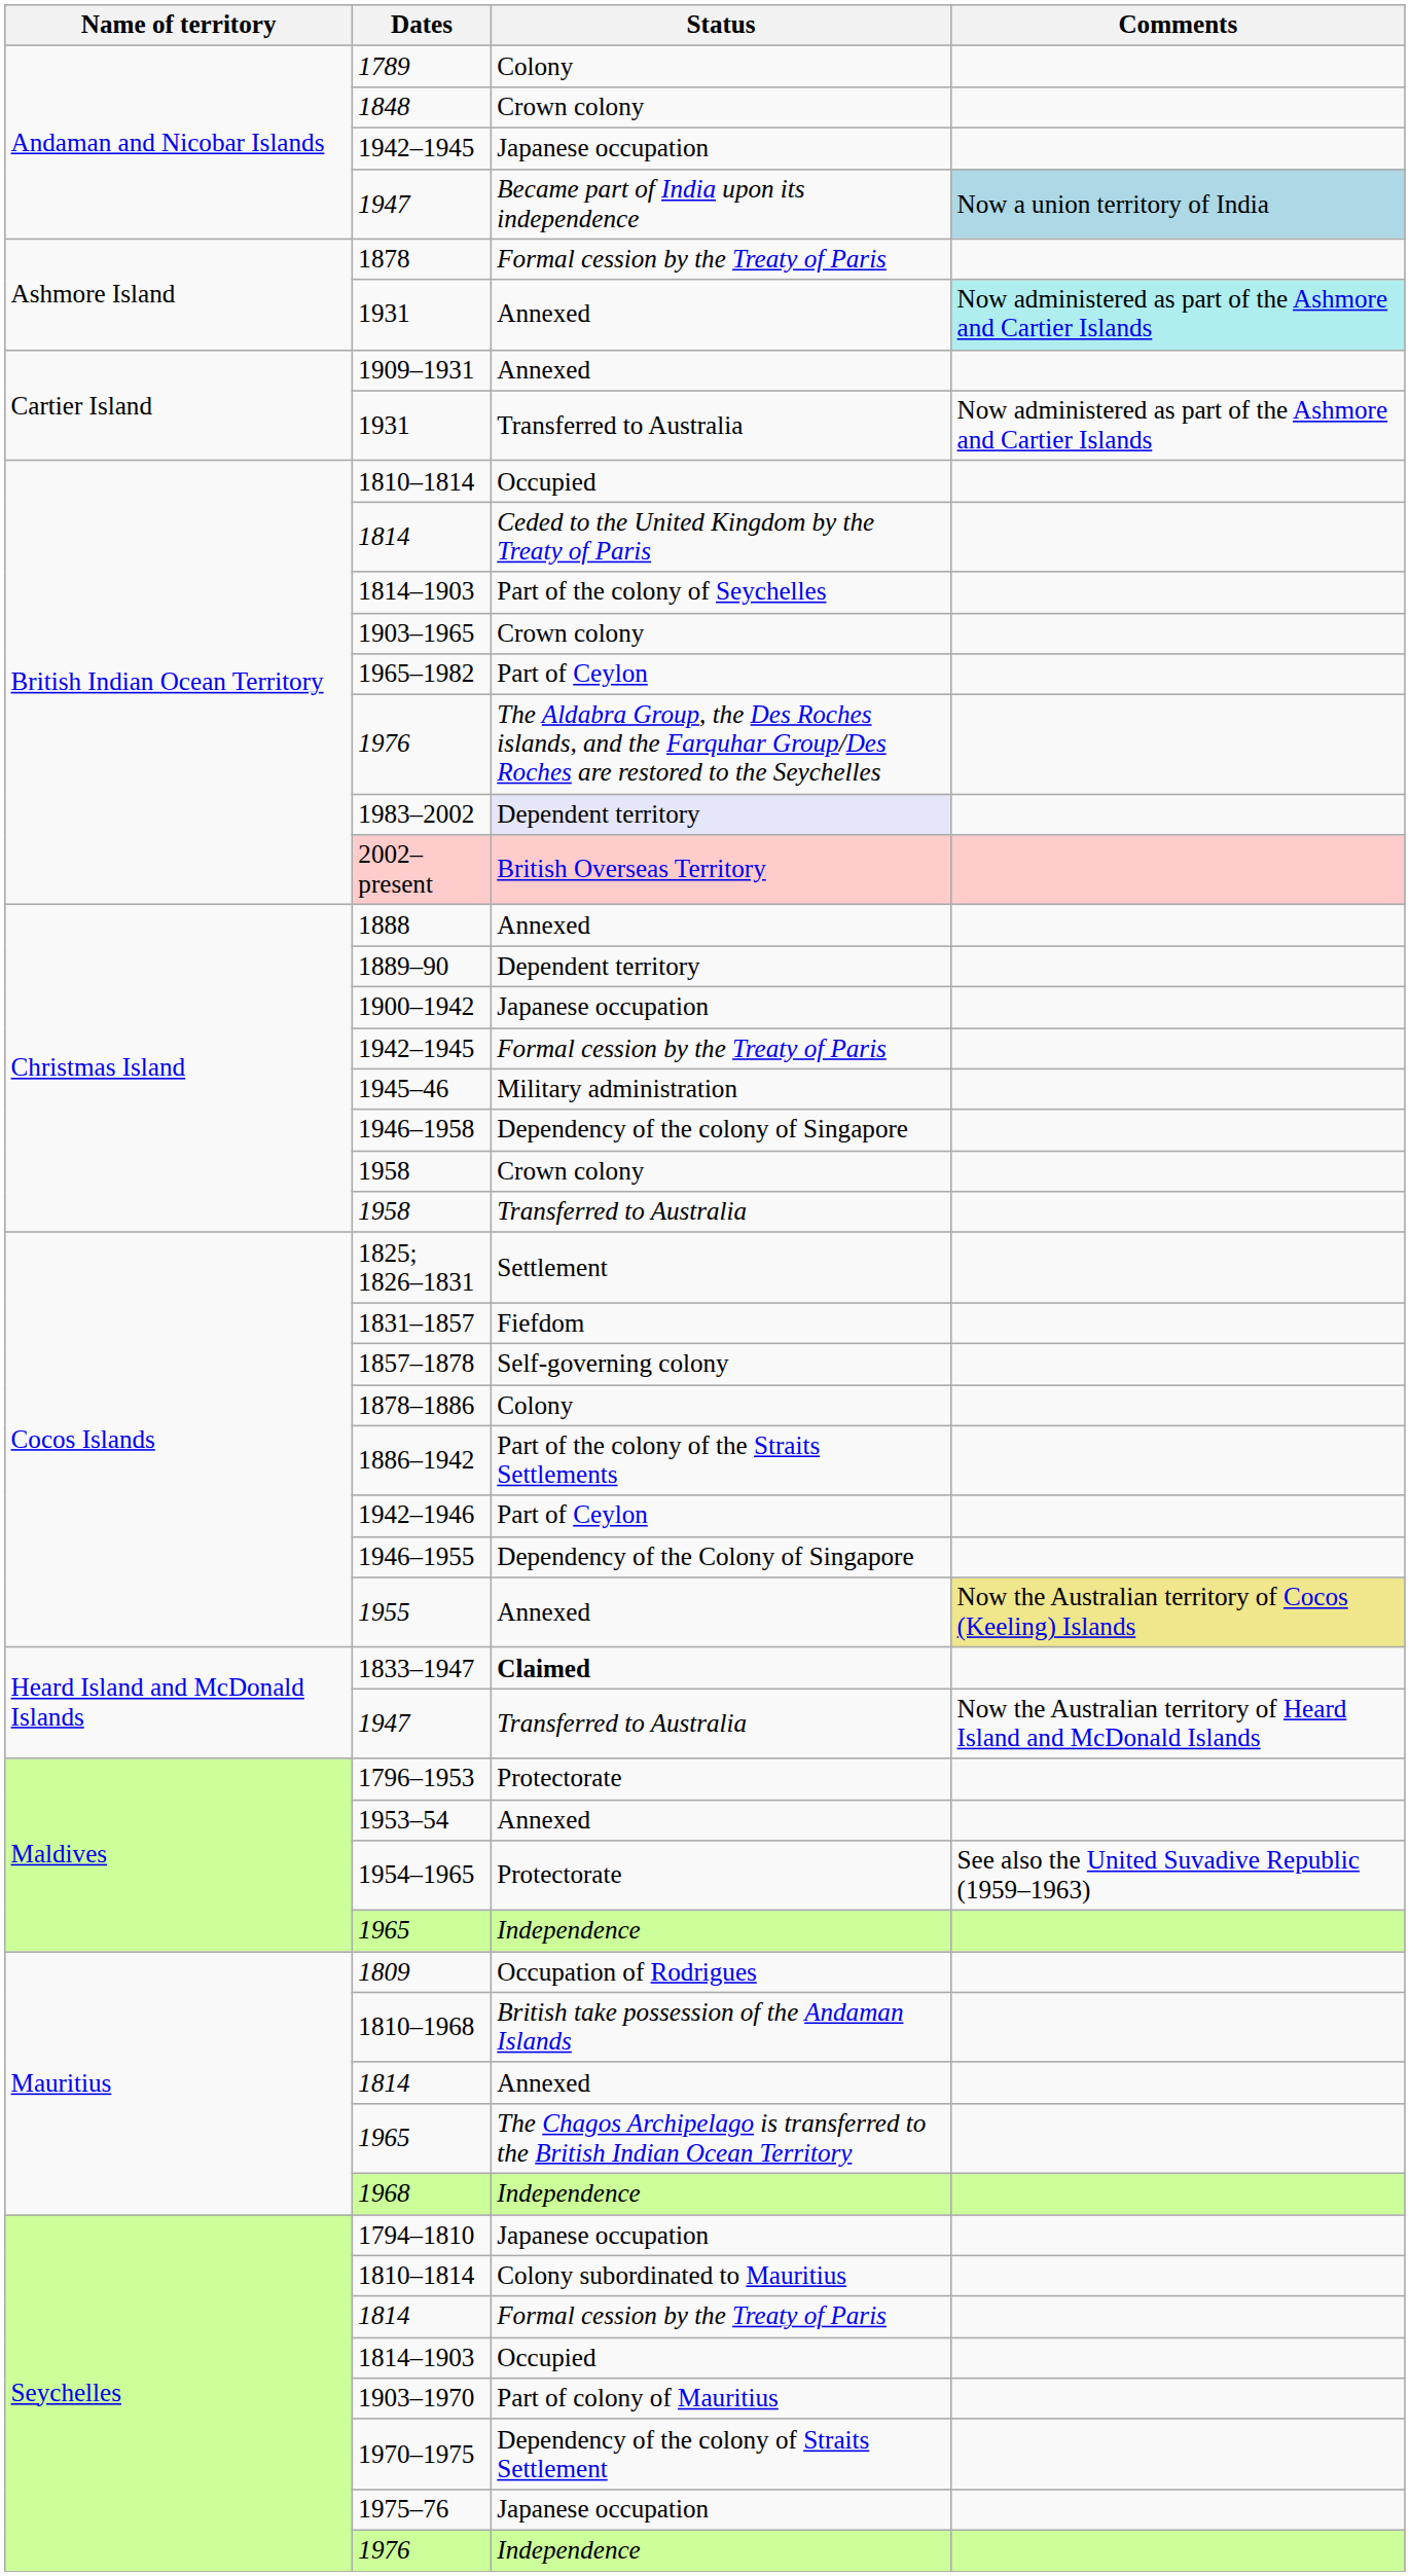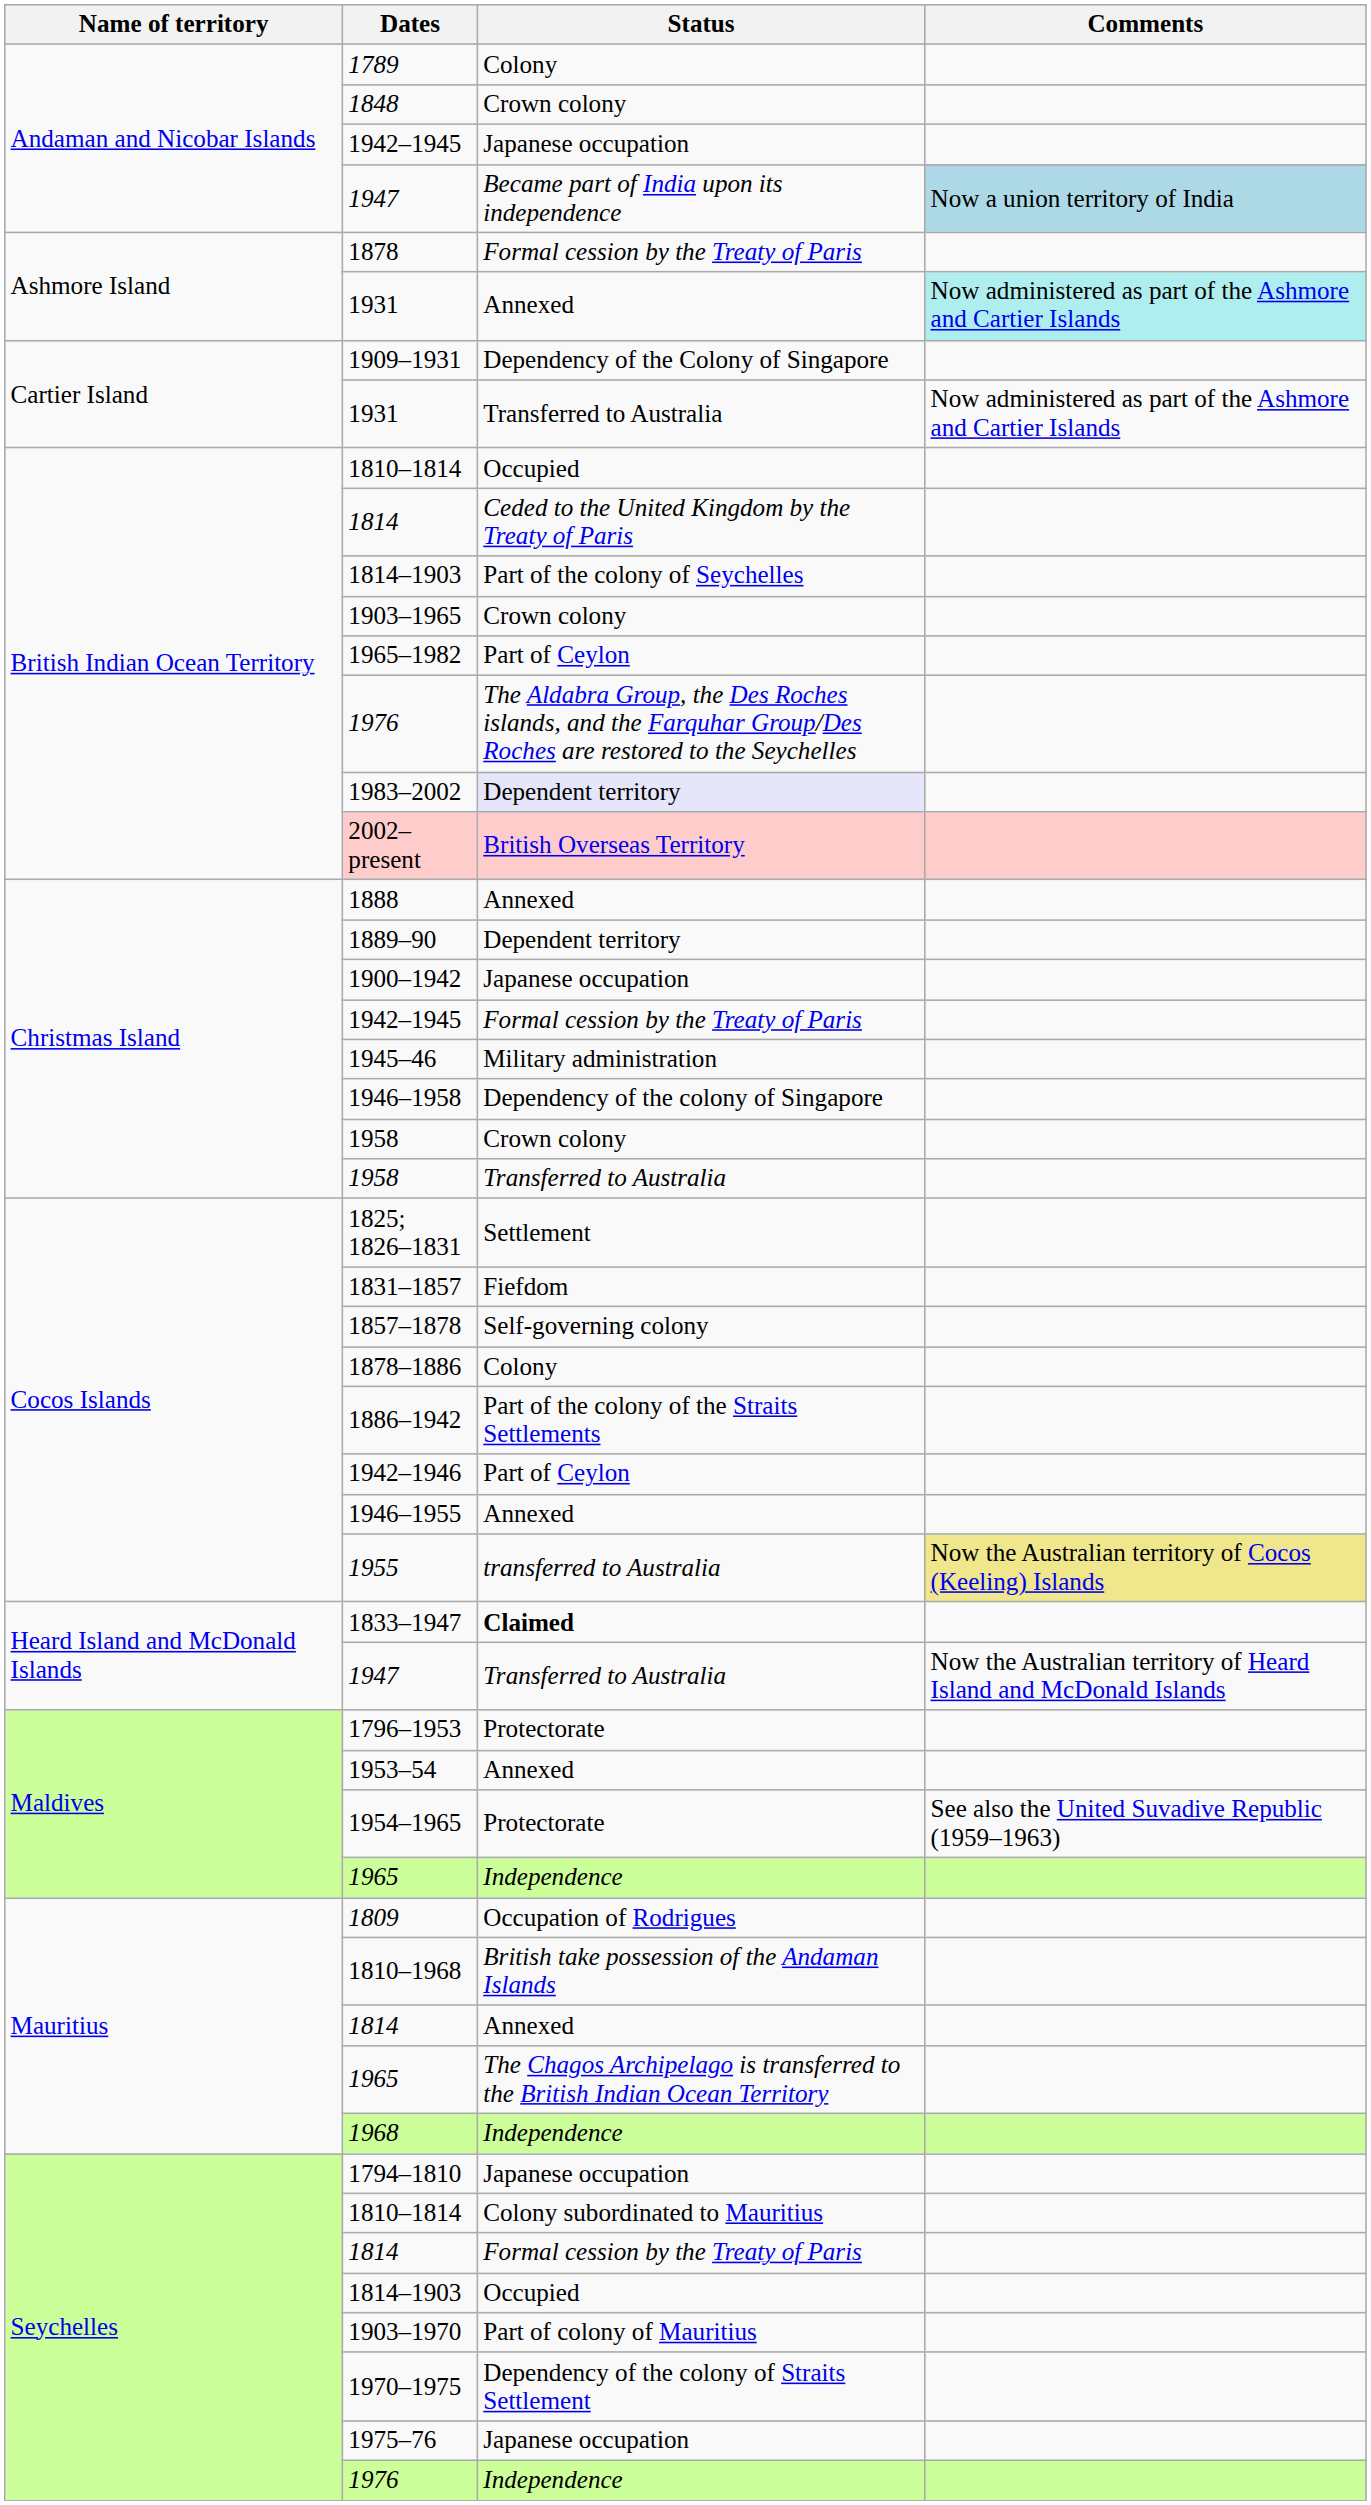1909–1931 | Status: Annexed -> Dependency of the Colony of Singapore
1946–1955 | Status: Dependency of the Colony of Singapore -> Annexed
1955 | Status: Annexed -> transferred to Australia
